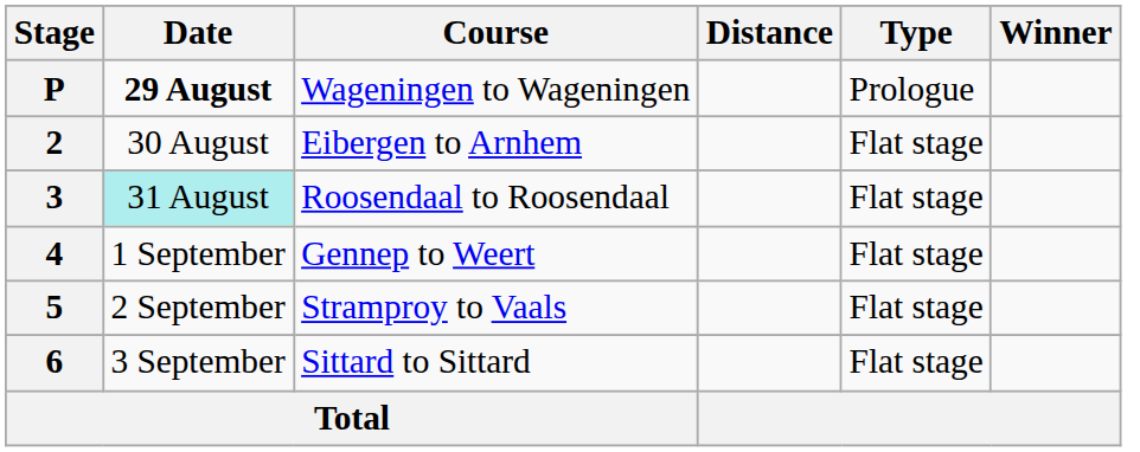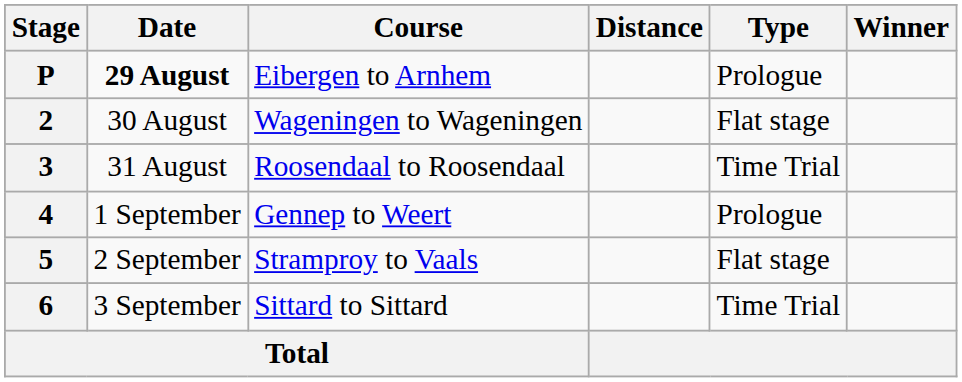P | Course: Wageningen to Wageningen -> Eibergen to Arnhem
2 | Course: Eibergen to Arnhem -> Wageningen to Wageningen
3 | Date: paleturquoise background -> no background
3 | Type: Flat stage -> Time Trial
4 | Type: Flat stage -> Prologue
6 | Type: Flat stage -> Time Trial
